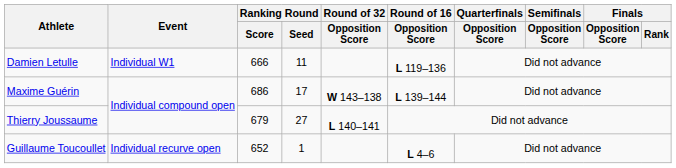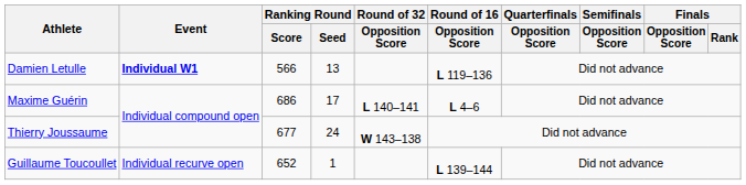Damien Letulle | Event: normal -> bold
Damien Letulle | Ranking Round / Score: 666 -> 566
Damien Letulle | Ranking Round / Seed: 11 -> 13
Maxime Guérin | Round of 32 / Opposition Score: W 143–138 -> L 140–141
Maxime Guérin | Round of 16 / Opposition Score: L 139–144 -> L 4–6
Thierry Joussaume | Ranking Round / Score: 679 -> 677
Thierry Joussaume | Ranking Round / Seed: 27 -> 24
Thierry Joussaume | Round of 32 / Opposition Score: L 140–141 -> W 143–138
Guillaume Toucoullet | Round of 16 / Opposition Score: L 4–6 -> L 139–144
